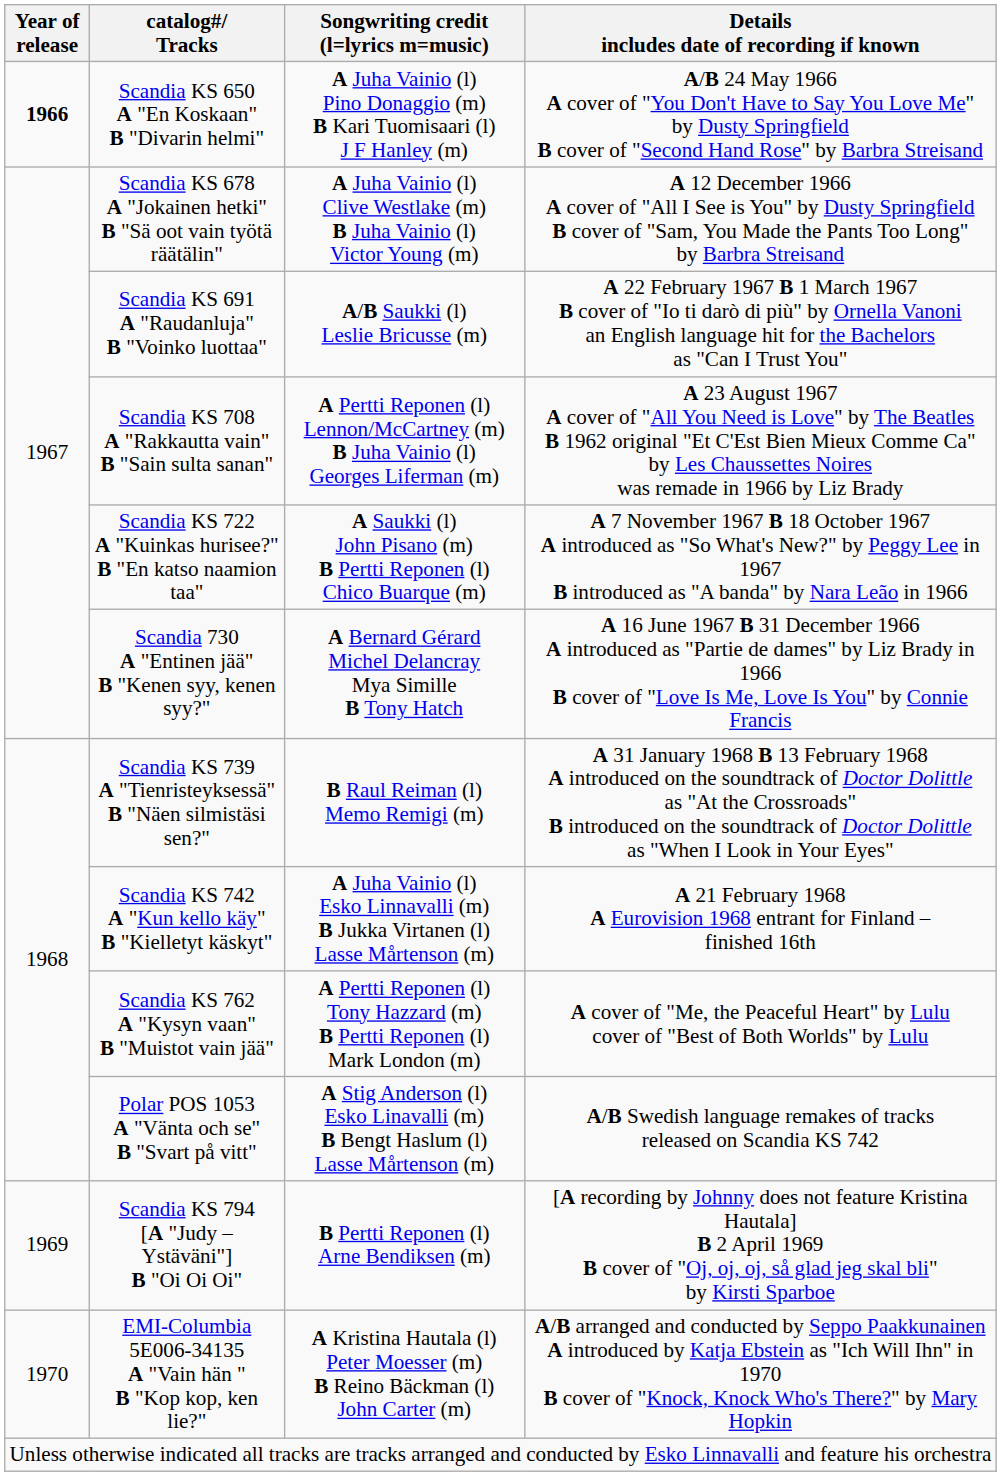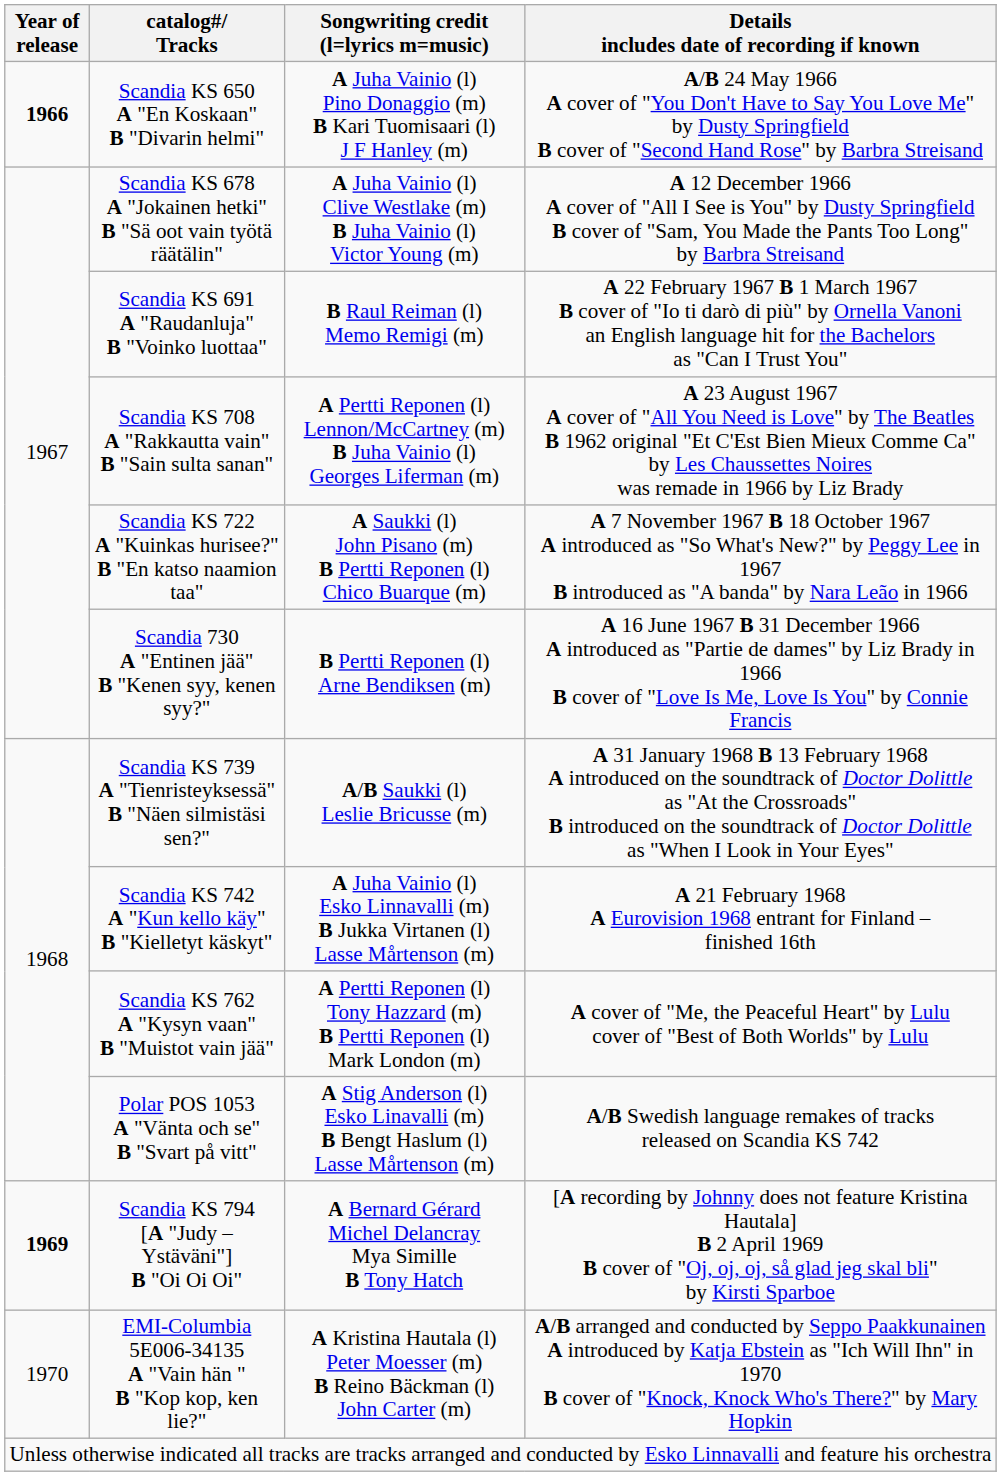Scandia KS 691 A "Raudanluja" B "Voinko luottaa" | Songwriting credit (l=lyrics m=music): A/B Saukki (l) Leslie Bricusse (m) -> B Raul Reiman (l) Memo Remigi (m)
Scandia 730 A "Entinen jää" B "Kenen syy, kenen syy?" | Songwriting credit (l=lyrics m=music): A Bernard Gérard Michel Delancray Mya Simille B Tony Hatch -> B Pertti Reponen (l) Arne Bendiksen (m)
Scandia KS 739 A "Tienristeyksessä" B "Näen silmistäsi sen?" | Songwriting credit (l=lyrics m=music): B Raul Reiman (l) Memo Remigi (m) -> A/B Saukki (l) Leslie Bricusse (m)
Scandia KS 794 [A "Judy – Ystäväni"] B "Oi Oi Oi" | Year of release: normal -> bold
Scandia KS 794 [A "Judy – Ystäväni"] B "Oi Oi Oi" | Songwriting credit (l=lyrics m=music): B Pertti Reponen (l) Arne Bendiksen (m) -> A Bernard Gérard Michel Delancray Mya Simille B Tony Hatch
